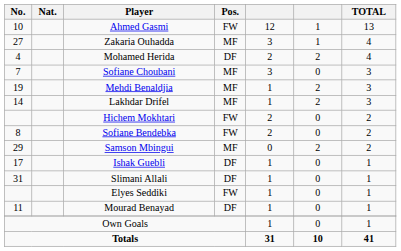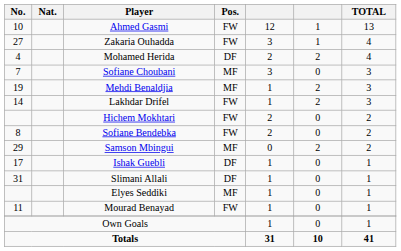Zakaria Ouhadda | Pos.: MF -> FW
Lakhdar Drifel | Pos.: MF -> FW
Elyes Seddiki | Pos.: FW -> MF
Mourad Benayad | Pos.: DF -> FW
